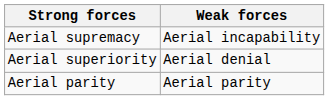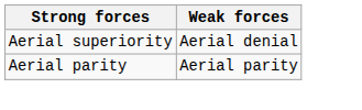- row: Aerial supremacy | Aerial incapability
